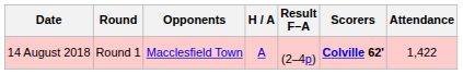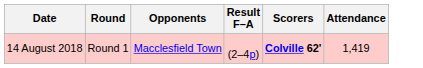- column: H / A | A
14 August 2018 | Attendance: 1,422 -> 1,419
